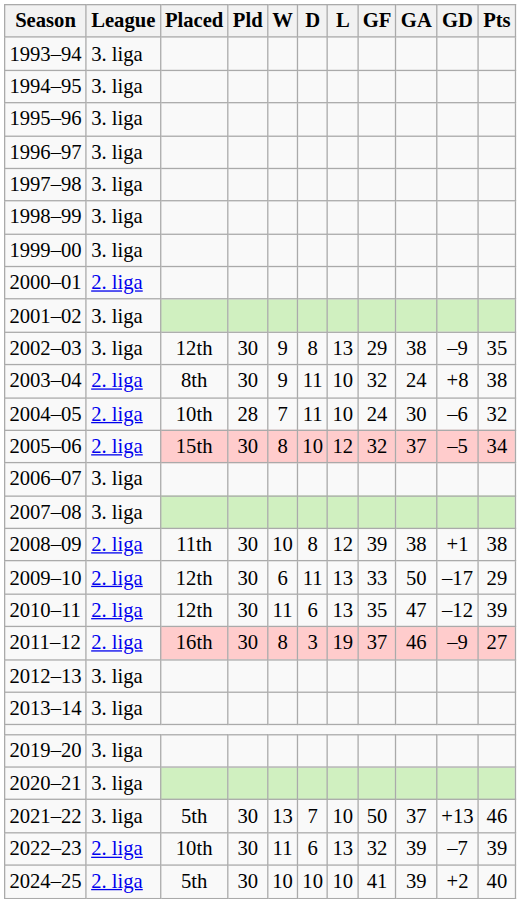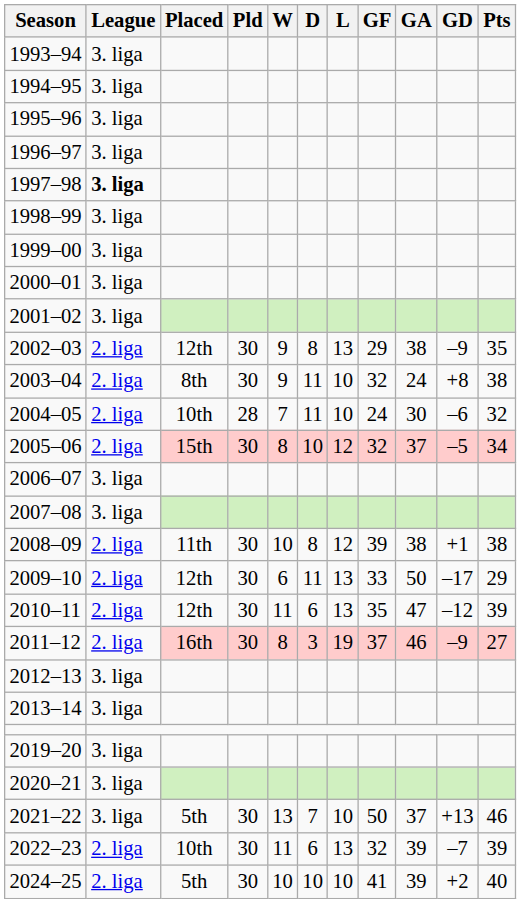1997–98 | League: normal -> bold
2000–01 | League: 2. liga -> 3. liga
2002–03 | League: 3. liga -> 2. liga
